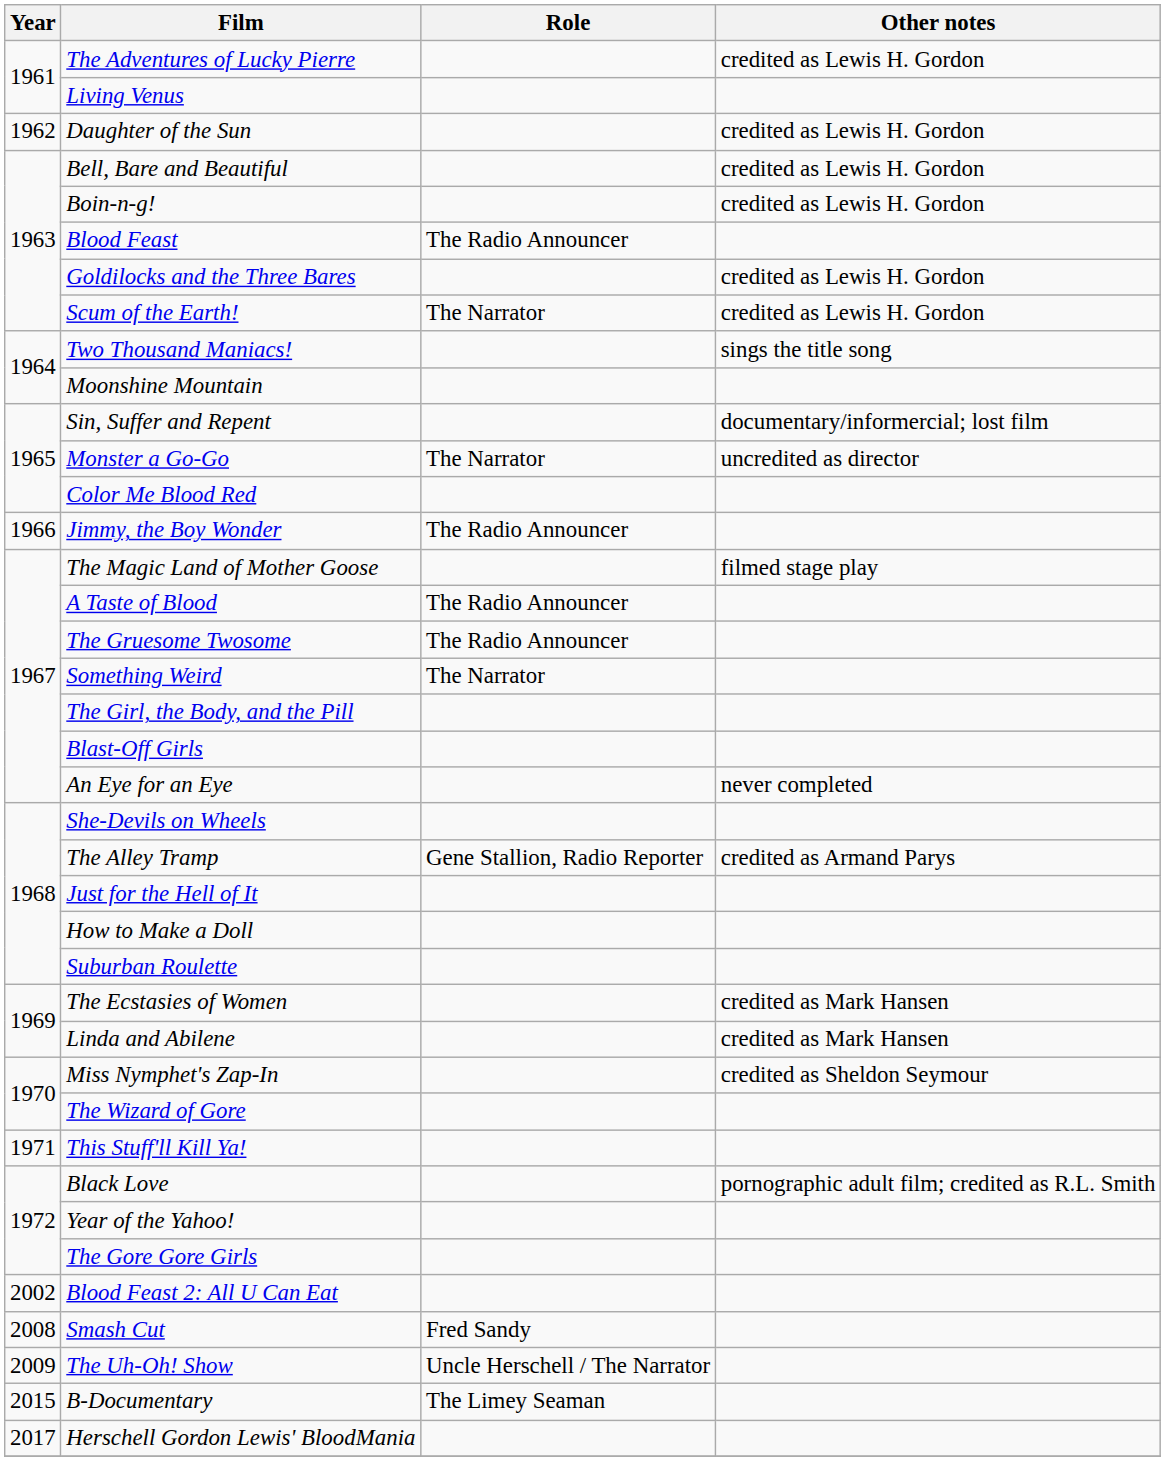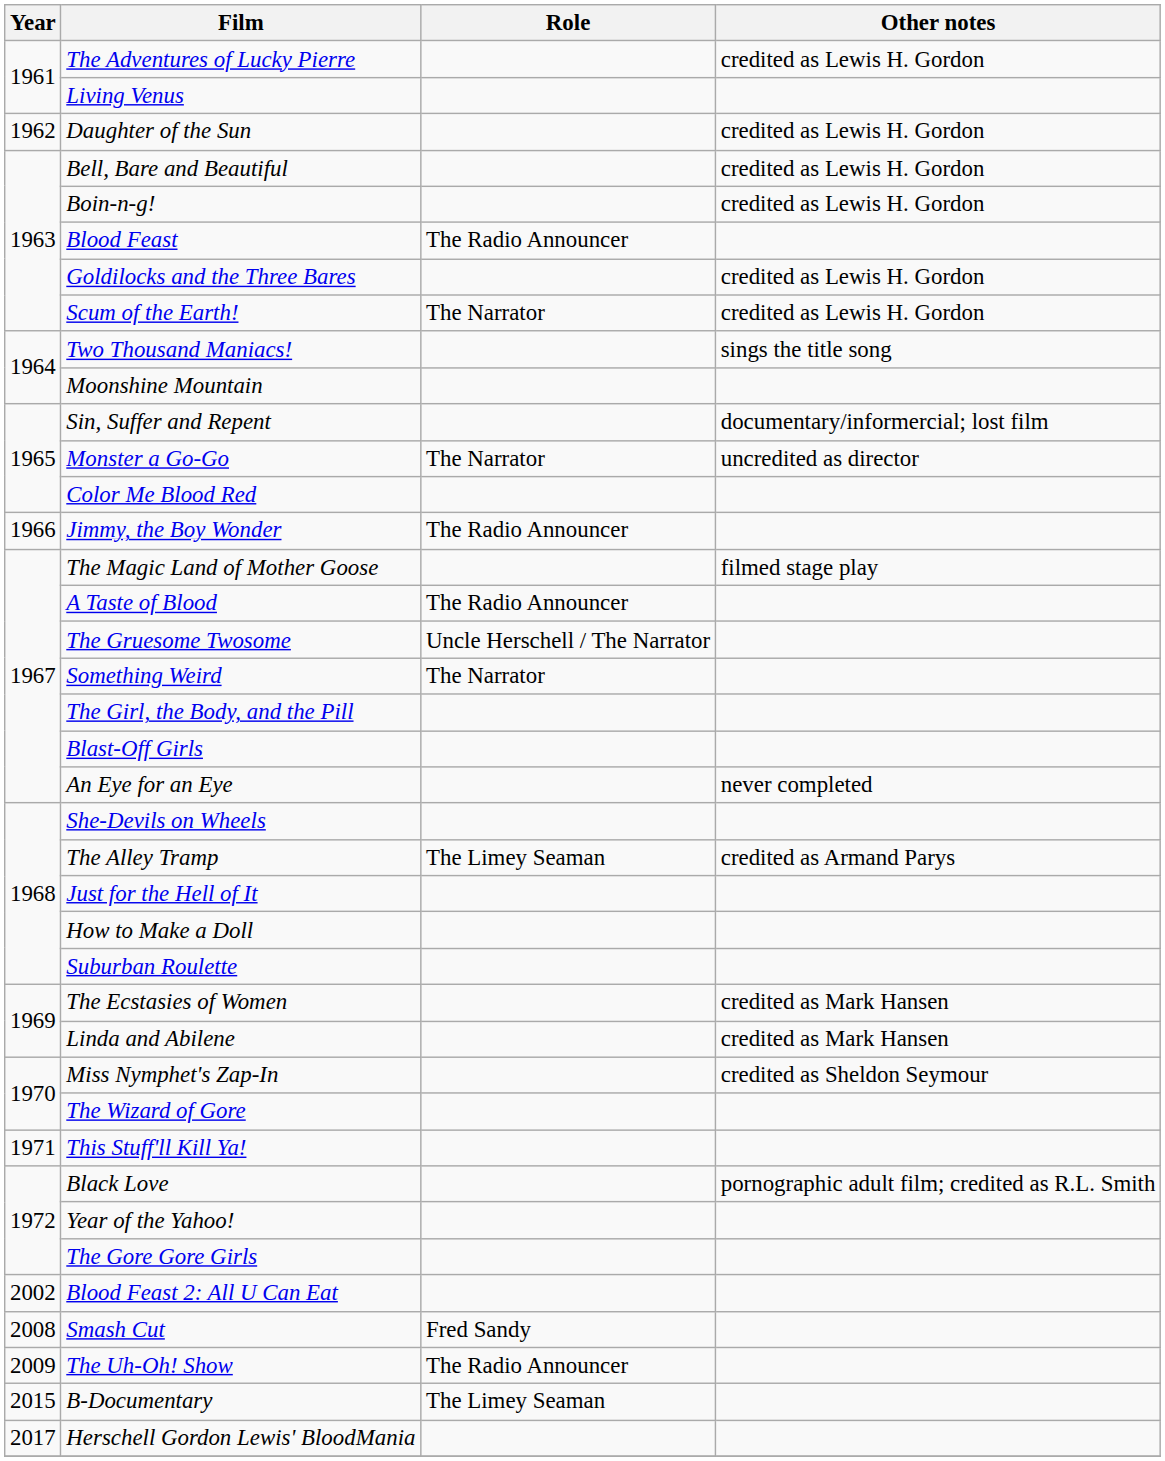The Gruesome Twosome | Role: The Radio Announcer -> Uncle Herschell / The Narrator
The Alley Tramp | Role: Gene Stallion, Radio Reporter -> The Limey Seaman
The Uh-Oh! Show | Role: Uncle Herschell / The Narrator -> The Radio Announcer
